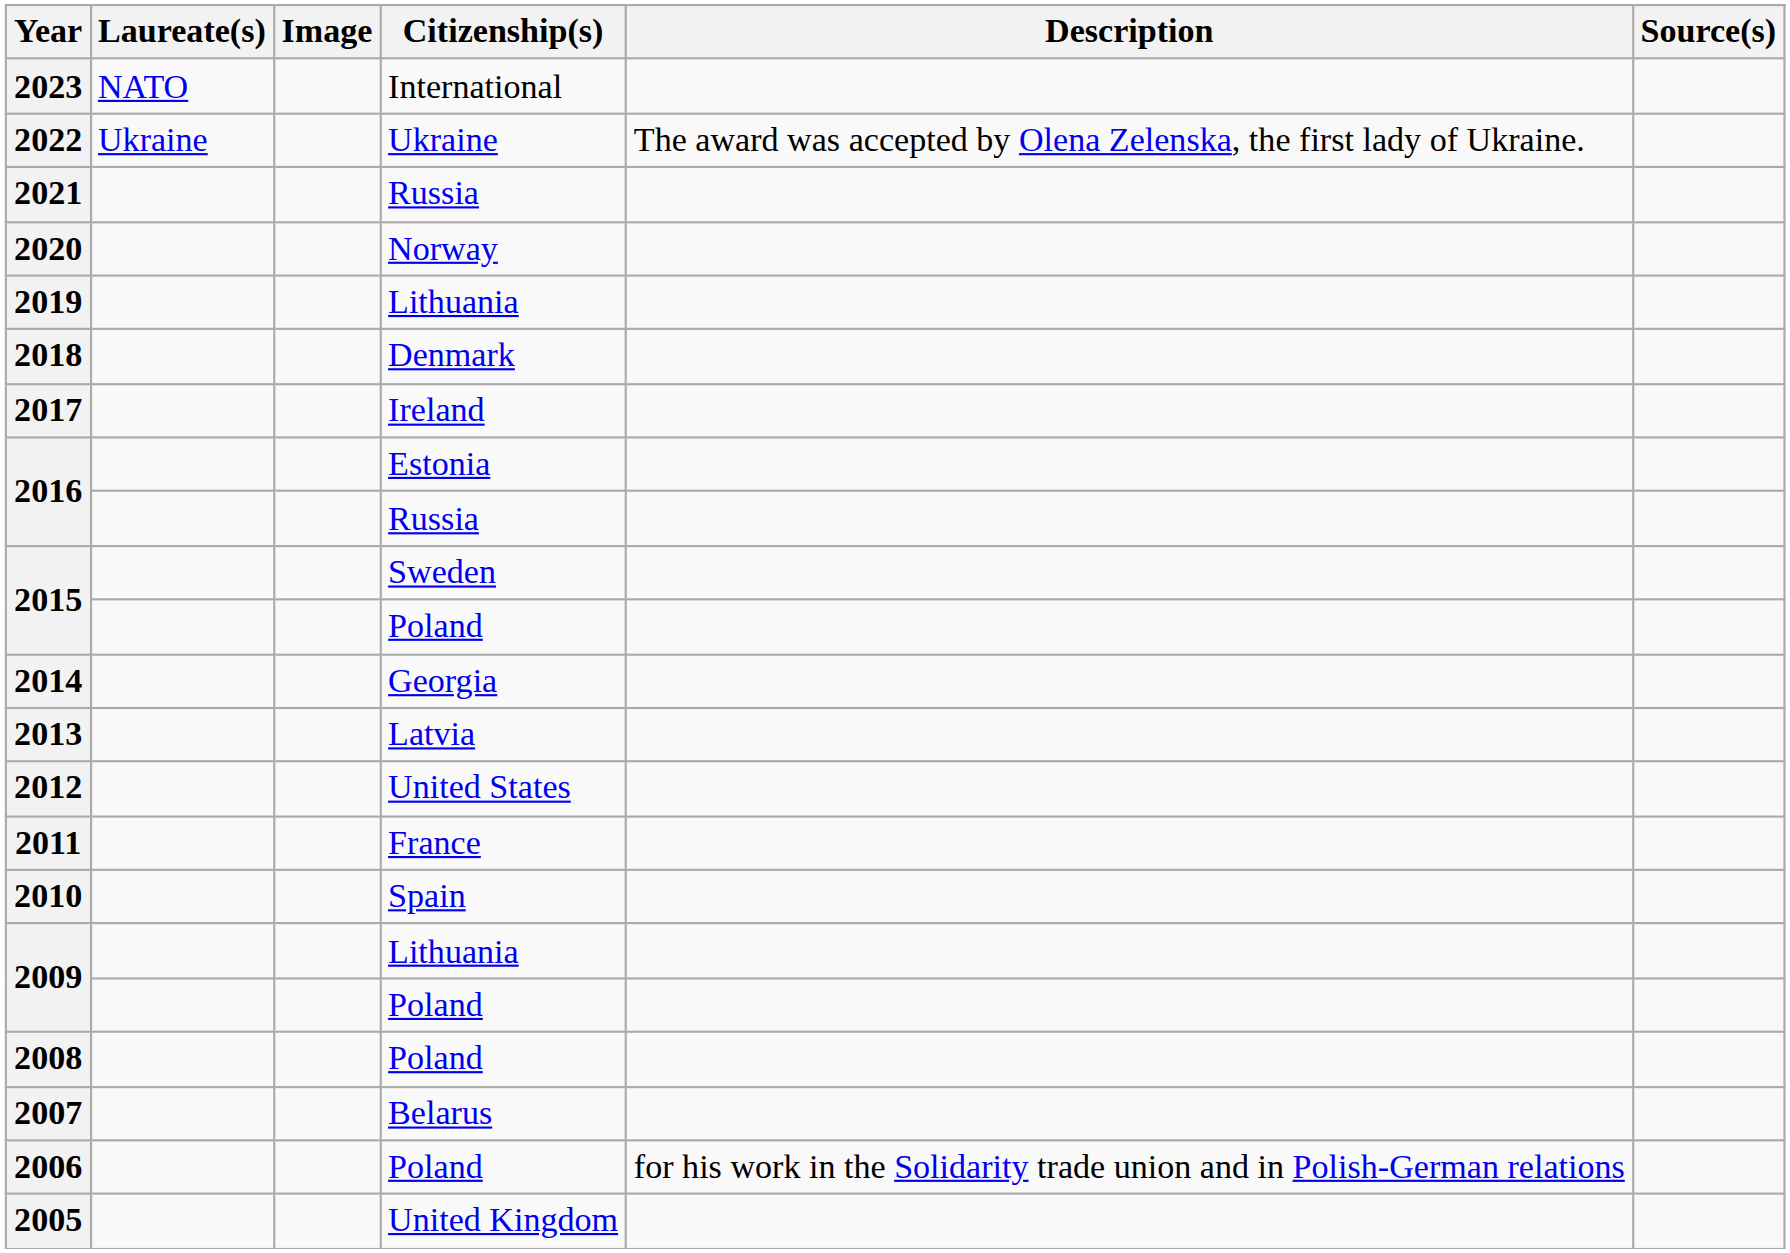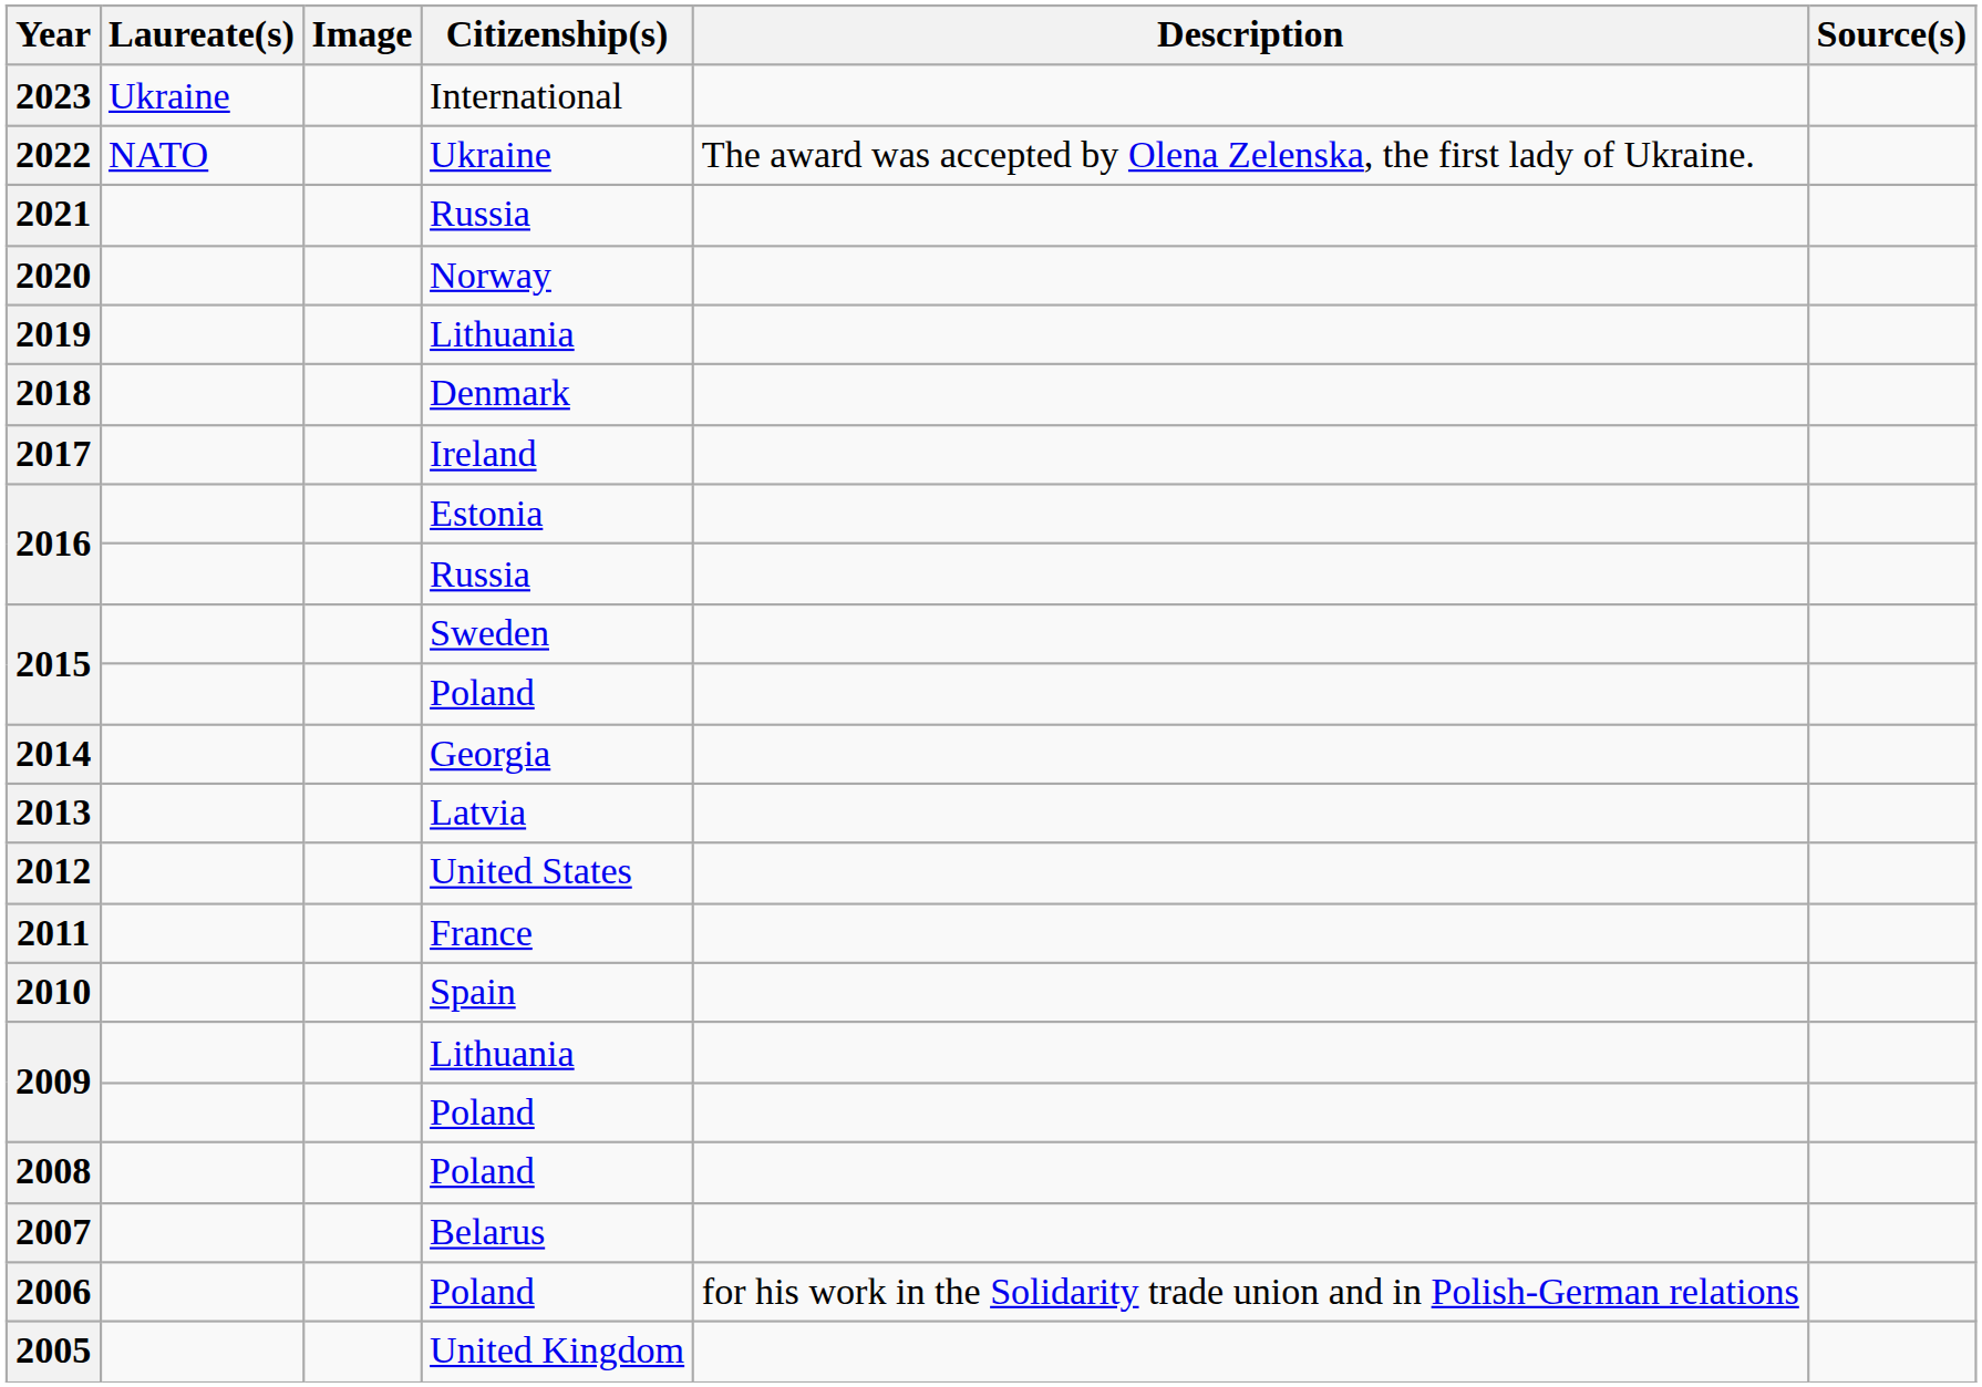2023 | Laureate(s): NATO -> Ukraine
2022 | Laureate(s): Ukraine -> NATO
